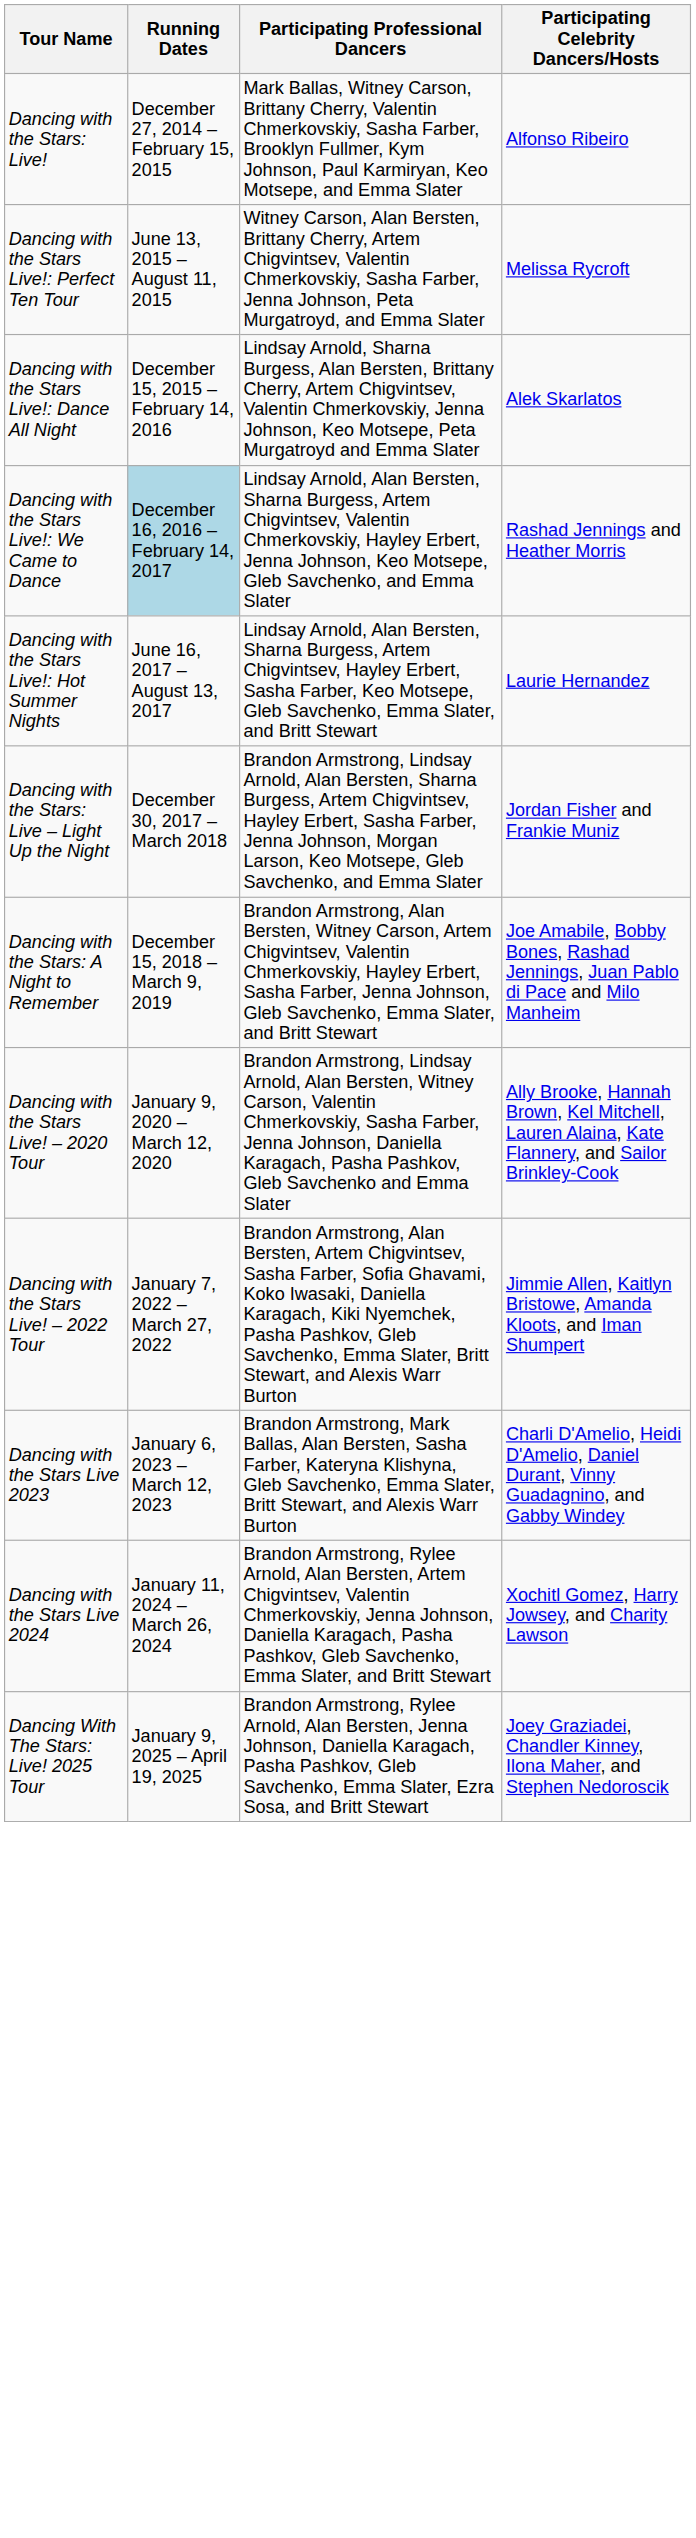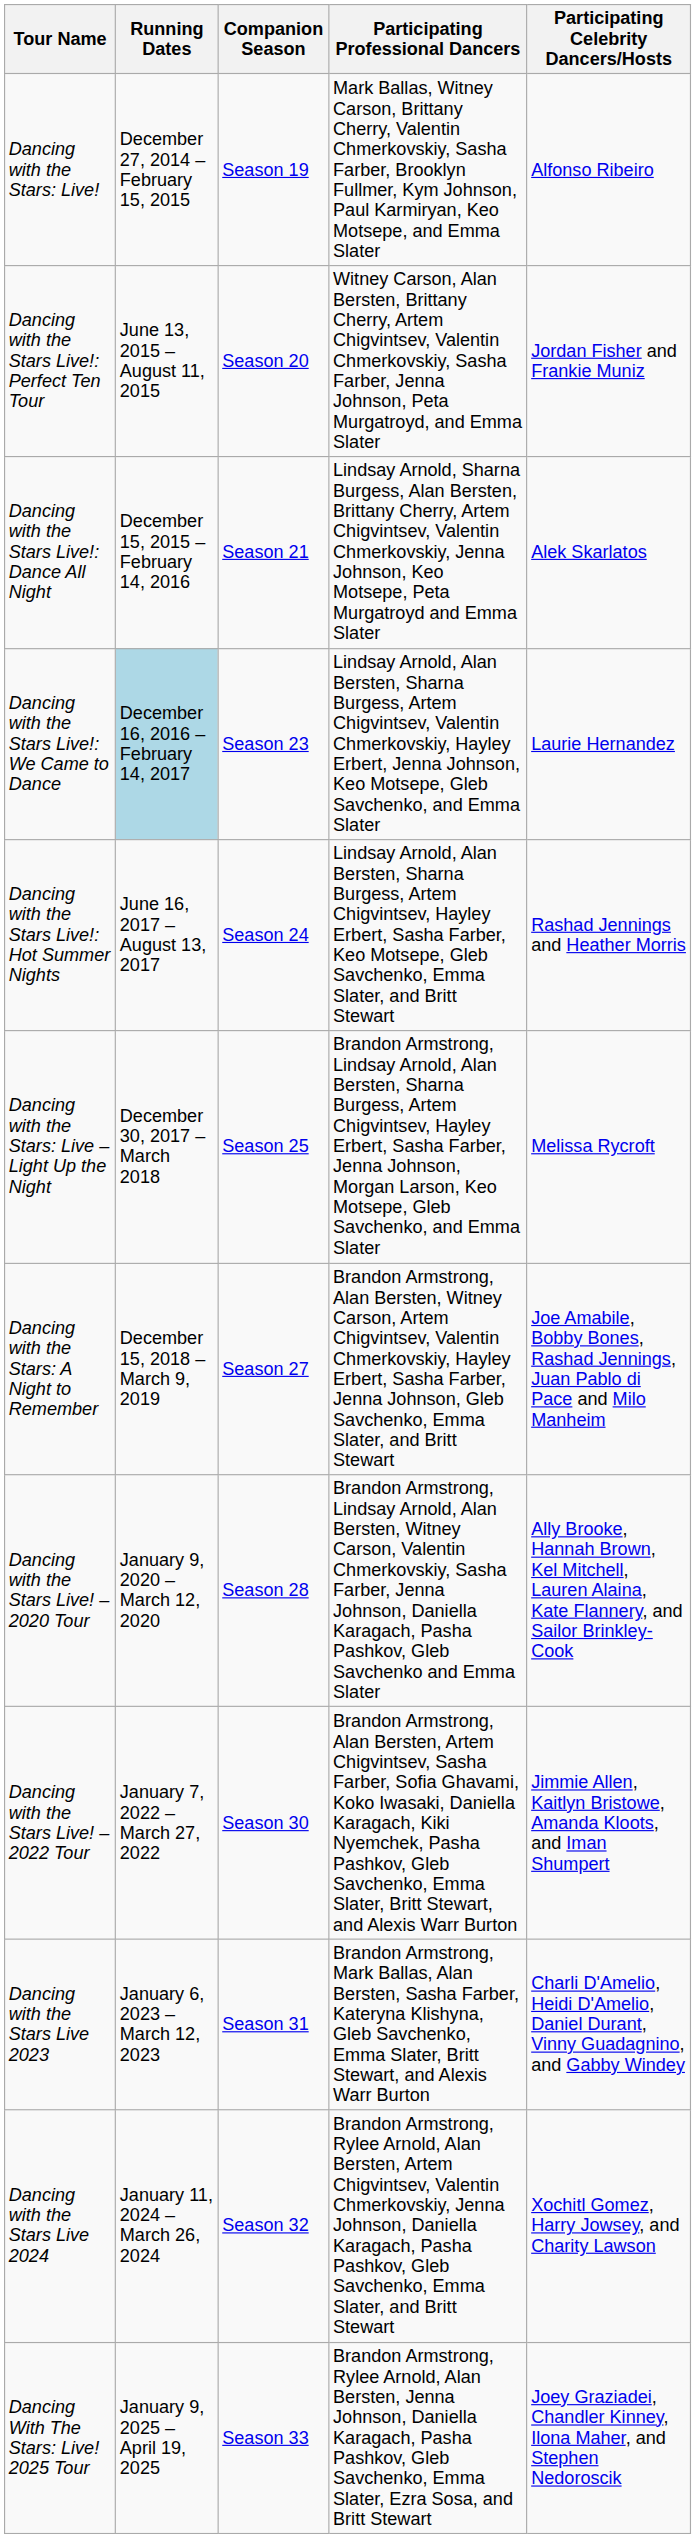+ column: Companion Season | Season 19 | Season 20 | Season 21 | Season 23 | Season 24 | Season 25 | Season 27 | Season 28 | Season 30 | Season 31 | Season 32 | Season 33
Dancing with the Stars Live!: Perfect Ten Tour | Participating Celebrity Dancers/Hosts: Melissa Rycroft -> Jordan Fisher and Frankie Muniz
Dancing with the Stars Live!: We Came to Dance | Participating Celebrity Dancers/Hosts: Rashad Jennings and Heather Morris -> Laurie Hernandez
Dancing with the Stars Live!: Hot Summer Nights | Participating Celebrity Dancers/Hosts: Laurie Hernandez -> Rashad Jennings and Heather Morris
Dancing with the Stars: Live – Light Up the Night | Participating Celebrity Dancers/Hosts: Jordan Fisher and Frankie Muniz -> Melissa Rycroft
